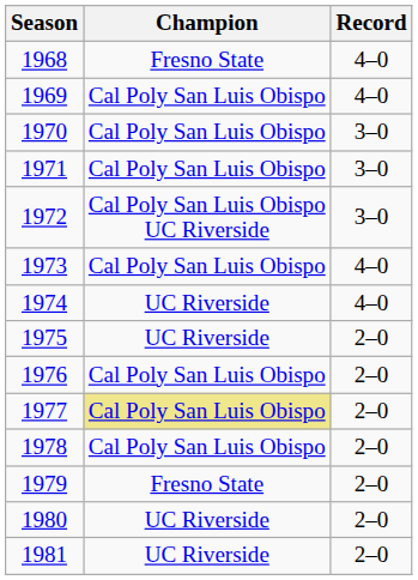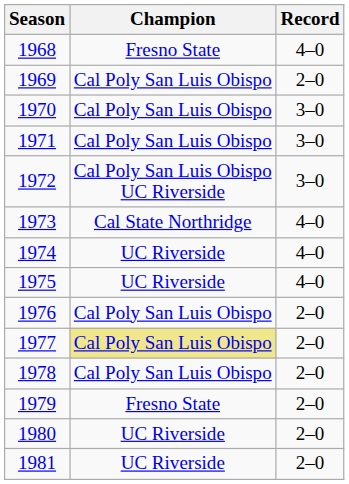1969 | Record: 4–0 -> 2–0
1973 | Champion: Cal Poly San Luis Obispo -> Cal State Northridge
1975 | Record: 2–0 -> 4–0
